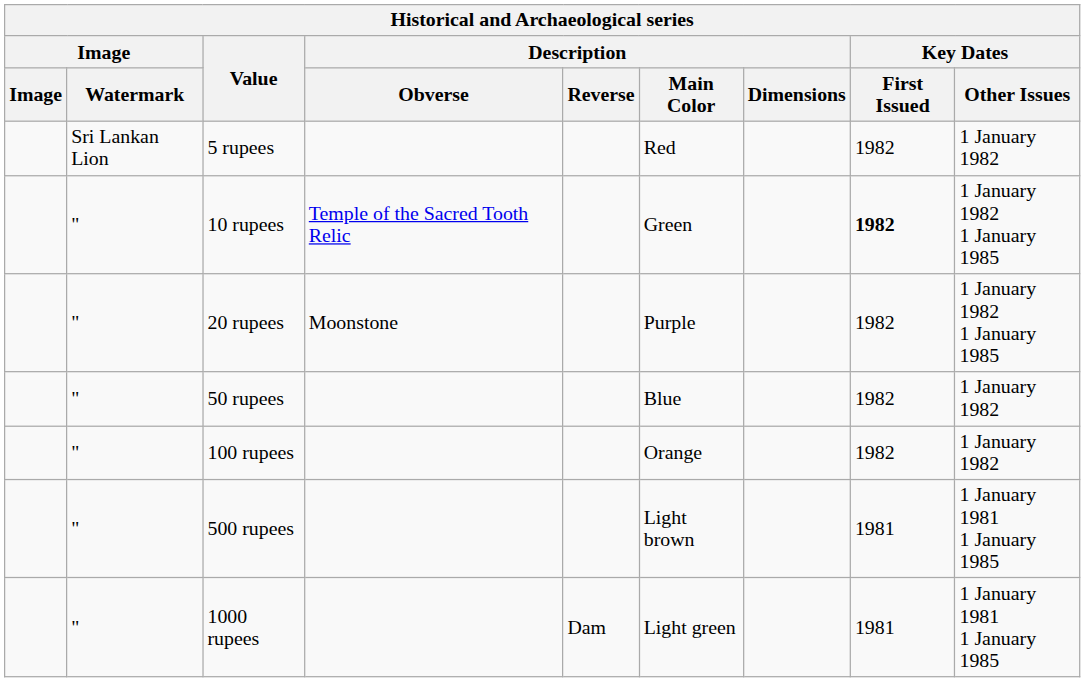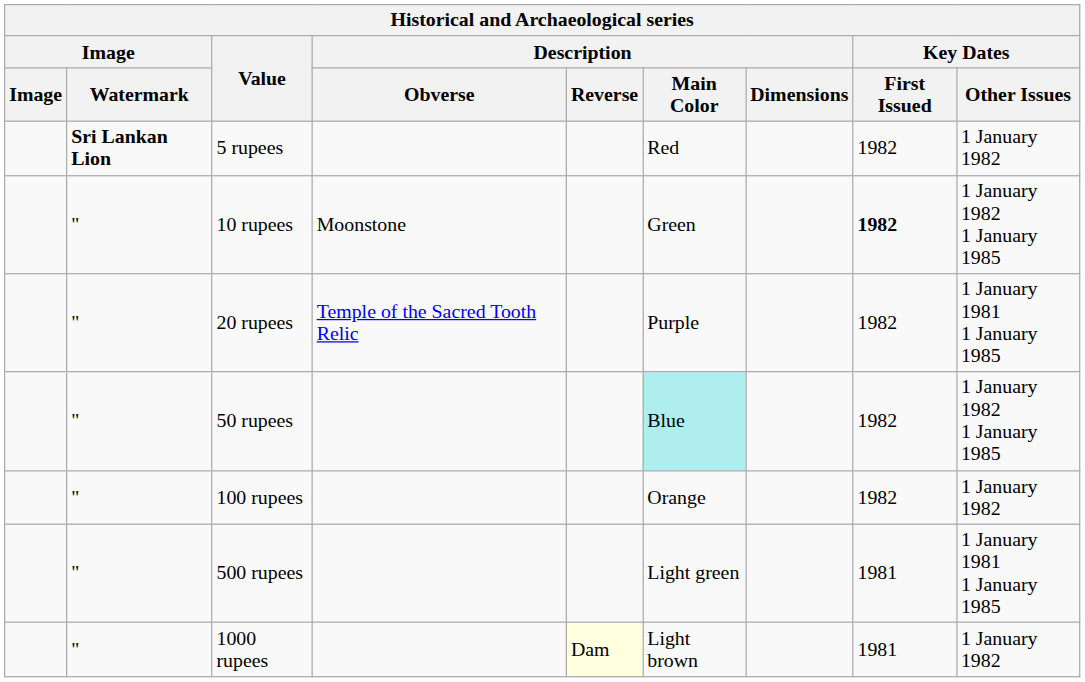5 rupees | Image / Watermark: normal -> bold
10 rupees | Description / Obverse: Temple of the Sacred Tooth Relic -> Moonstone
20 rupees | Description / Obverse: Moonstone -> Temple of the Sacred Tooth Relic
20 rupees | Key Dates / Other Issues: 1 January 1982 1 January 1985 -> 1 January 1981 1 January 1985
50 rupees | Description / Main Color: no background -> paleturquoise background
50 rupees | Key Dates / Other Issues: 1 January 1982 -> 1 January 1982 1 January 1985
500 rupees | Description / Main Color: Light brown -> Light green
1000 rupees | Description / Reverse: no background -> lightyellow background
1000 rupees | Description / Main Color: Light green -> Light brown
1000 rupees | Key Dates / Other Issues: 1 January 1981 1 January 1985 -> 1 January 1982
